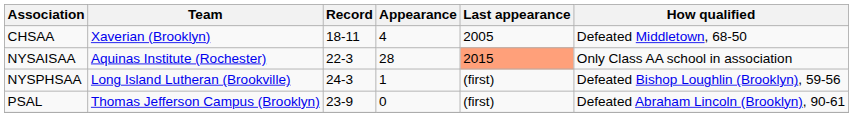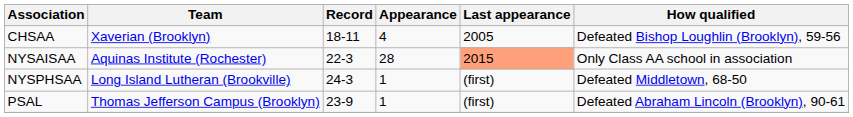CHSAA | How qualified: Defeated Middletown, 68-50 -> Defeated Bishop Loughlin (Brooklyn), 59-56
NYSPHSAA | How qualified: Defeated Bishop Loughlin (Brooklyn), 59-56 -> Defeated Middletown, 68-50
PSAL | Appearance: 0 -> 1
